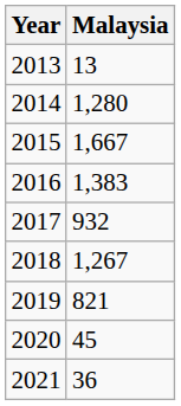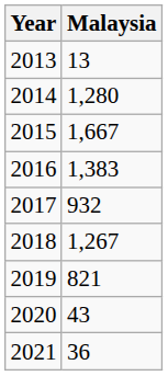2020 | Malaysia: 45 -> 43
